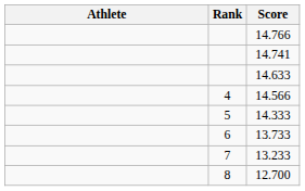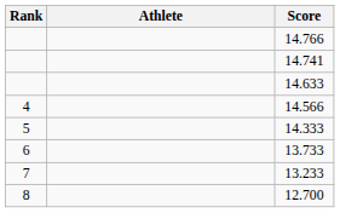columns swapped: Rank <-> Athlete
